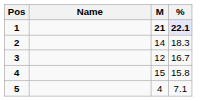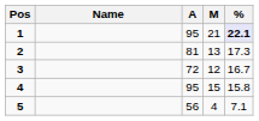+ column: A | 95 | 81 | 72 | 95 | 56
1 | M: bold -> normal
2 | M: 14 -> 13
2 | %: 18.3 -> 17.3
